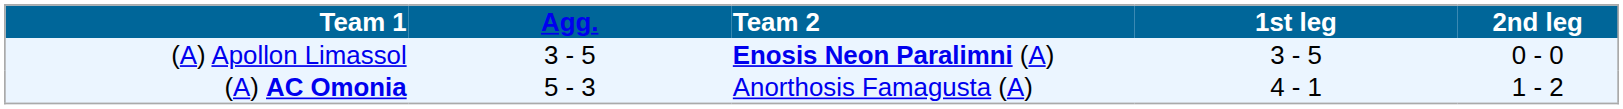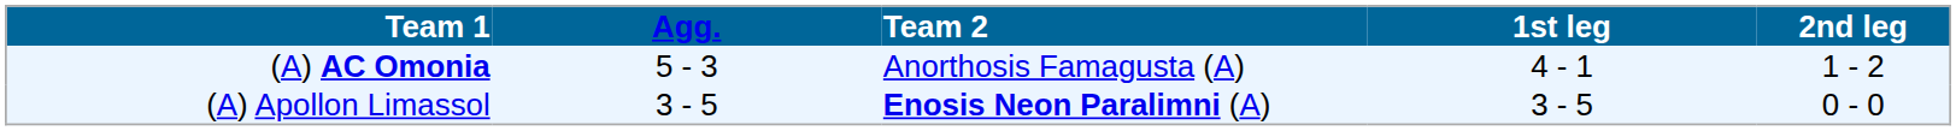rows swapped: (A) Apollon Limassol <-> (A) AC Omonia
